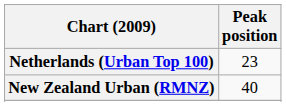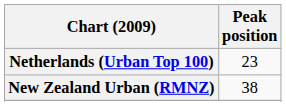New Zealand Urban (RMNZ) | Peak position: 40 -> 38
